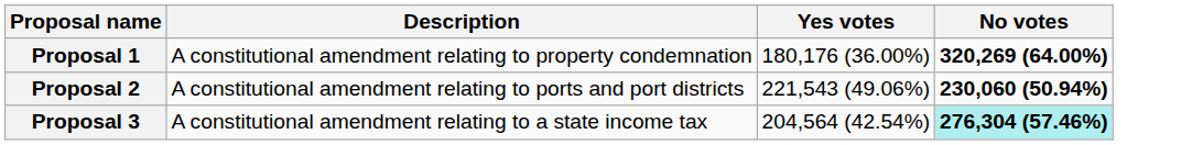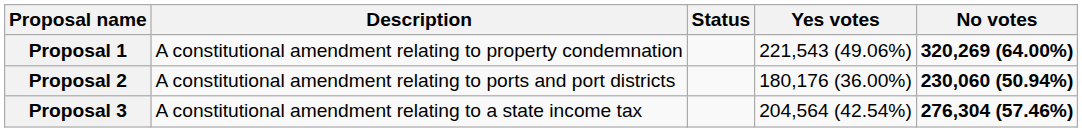+ column: Status
Proposal 1 | Yes votes: 180,176 (36.00%) -> 221,543 (49.06%)
Proposal 2 | Yes votes: 221,543 (49.06%) -> 180,176 (36.00%)
Proposal 3 | No votes: paleturquoise background -> no background
